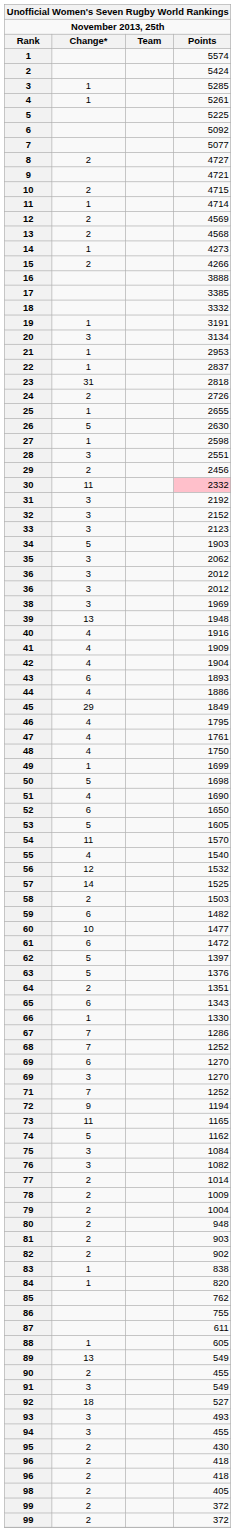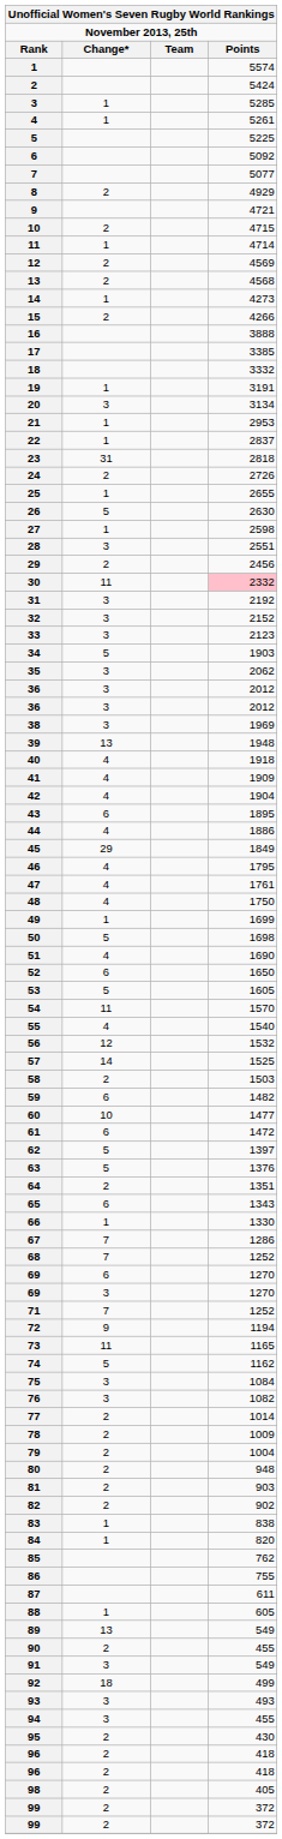8 | Points: 4727 -> 4929
40 | Points: 1916 -> 1918
43 | Points: 1893 -> 1895
92 | Points: 527 -> 499
